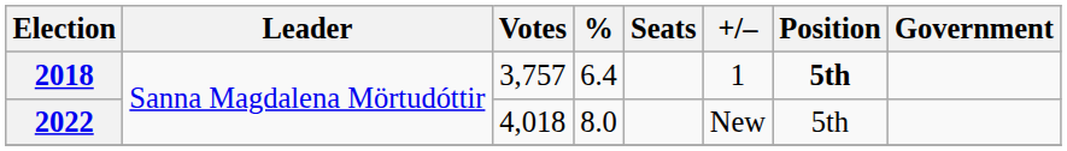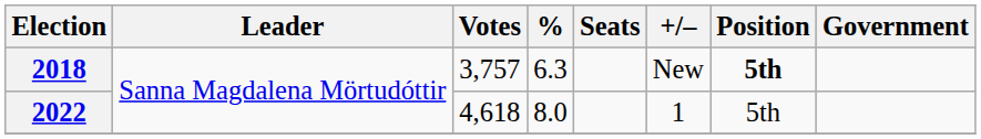2018 | %: 6.4 -> 6.3
2018 | +/–: 1 -> New
2022 | Votes: 4,018 -> 4,618
2022 | +/–: New -> 1
